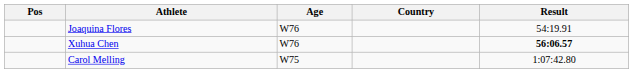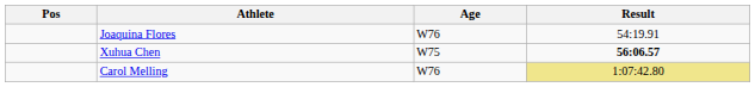- column: Country
Xuhua Chen | Age: W76 -> W75
Carol Melling | Age: W75 -> W76
Carol Melling | Result: no background -> khaki background
